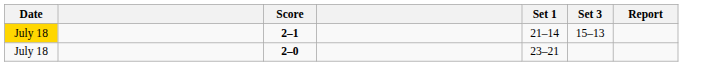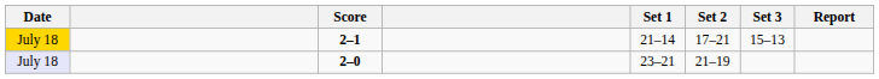+ column: Set 2 | 17–21 | 21–19
2–0 | Date: no background -> lavender background
